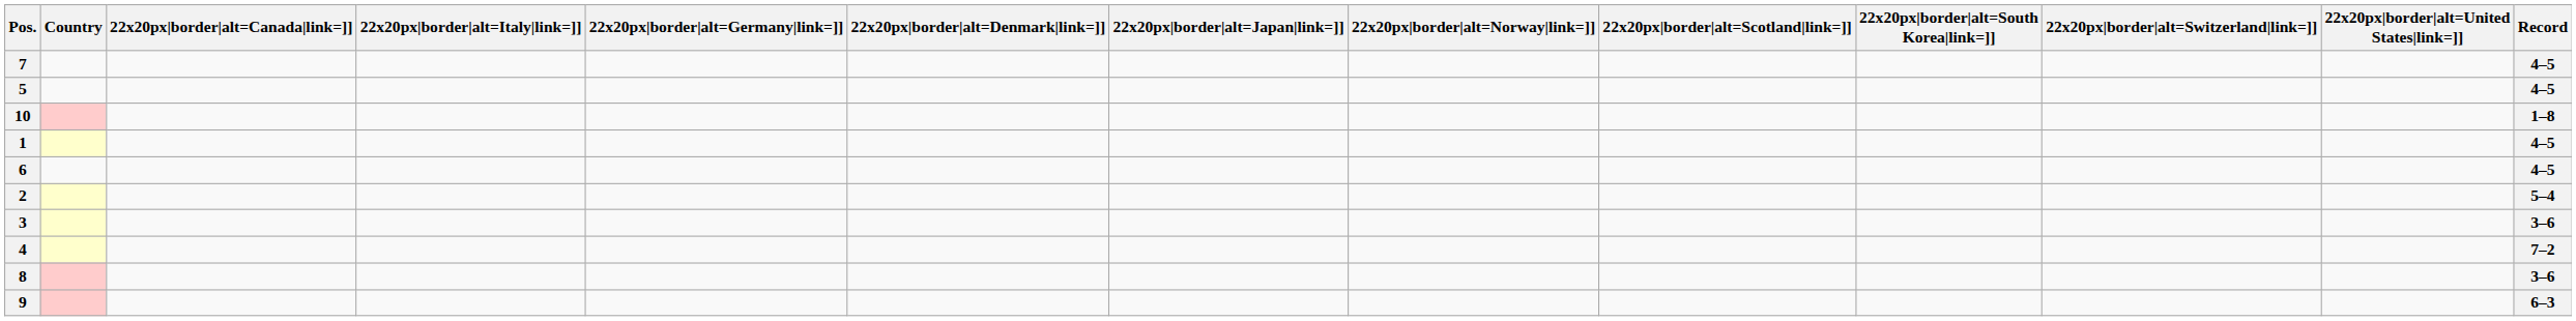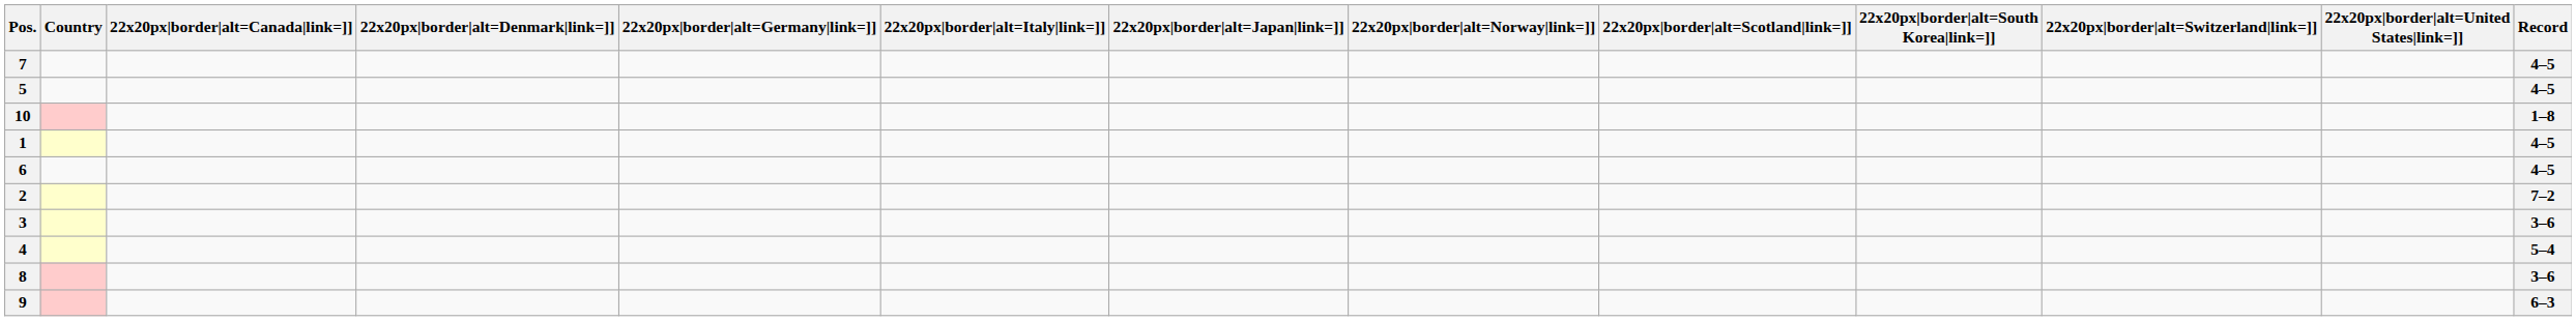columns swapped: 22x20px|border|alt=Denmark|link=]] <-> 22x20px|border|alt=Italy|link=]]
2 | Record: 5–4 -> 7–2
4 | Record: 7–2 -> 5–4
